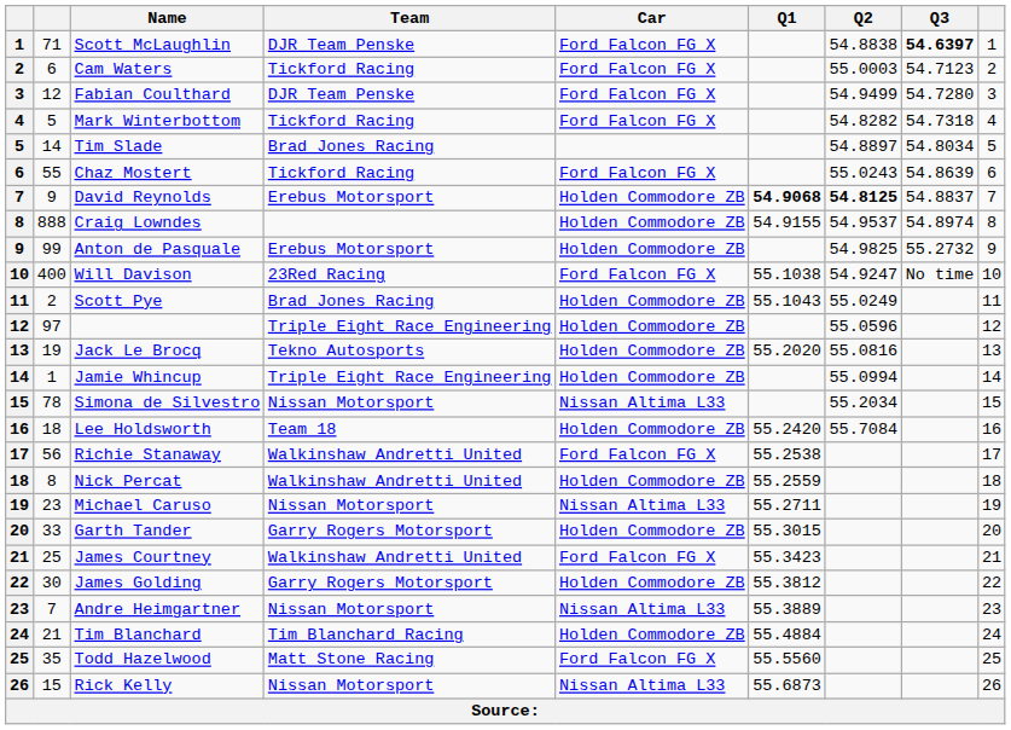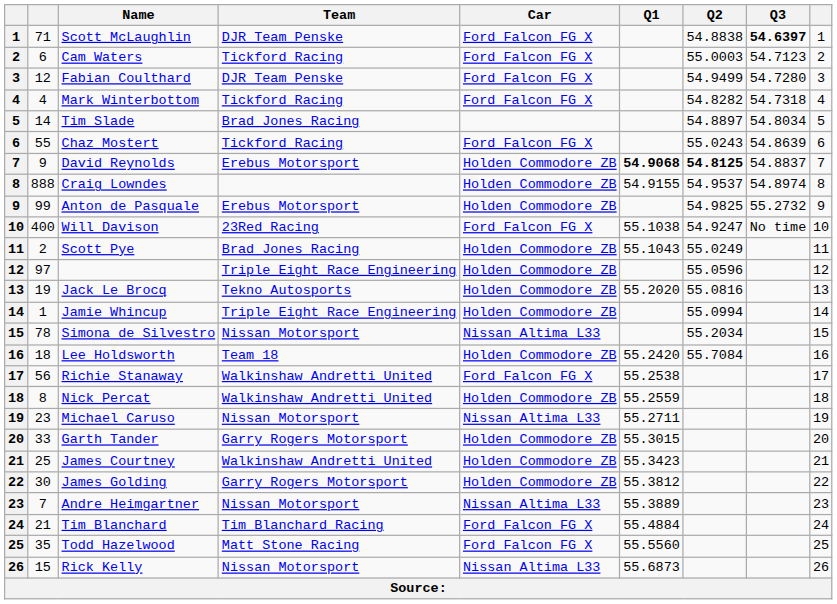Mark Winterbottom | column 2: 5 -> 4
James Courtney | Car: Ford Falcon FG X -> Holden Commodore ZB
Tim Blanchard | Car: Holden Commodore ZB -> Ford Falcon FG X
